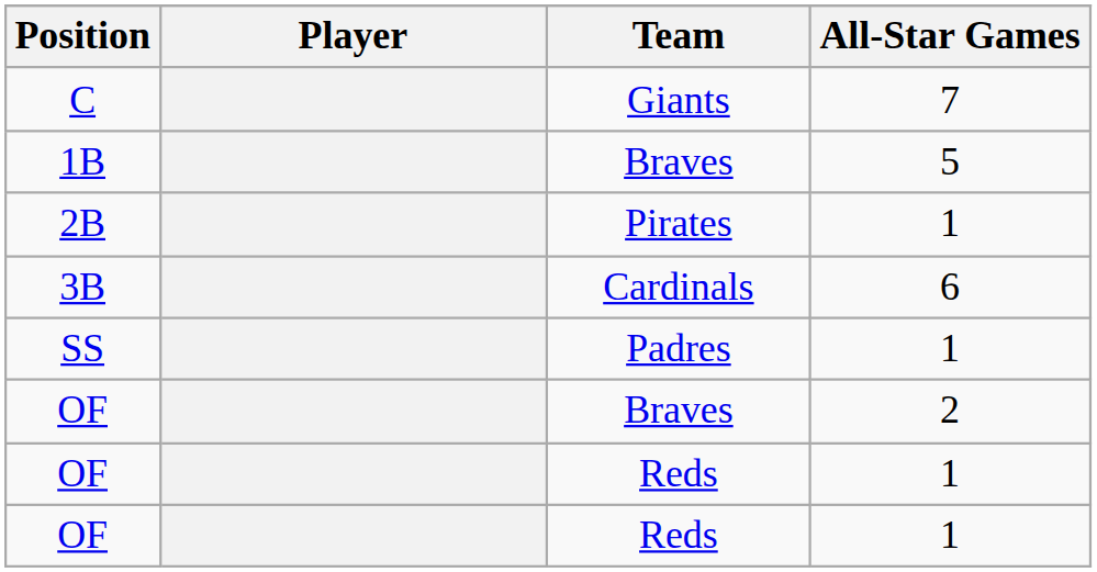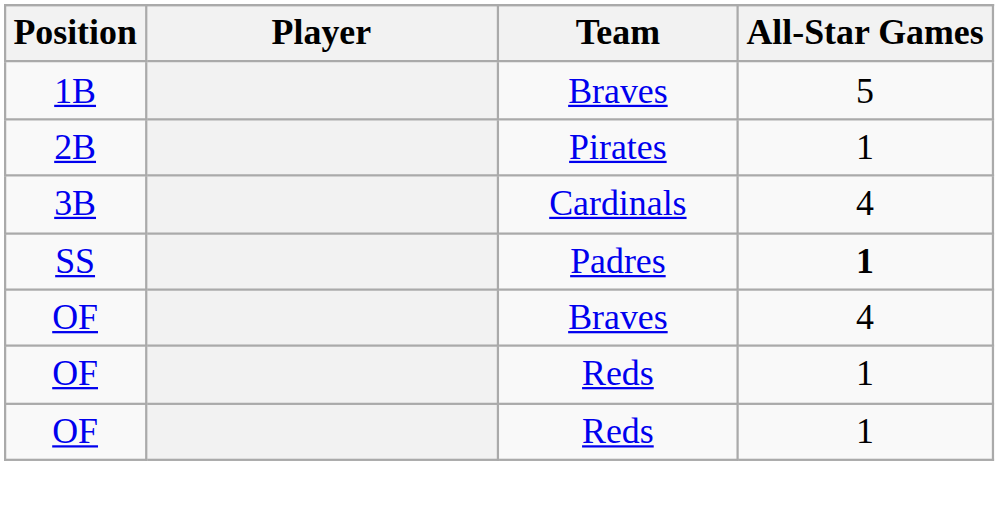- row: C | Giants | 7
3B | All-Star Games: 6 -> 4
SS | All-Star Games: normal -> bold
OF / Braves | All-Star Games: 2 -> 4
